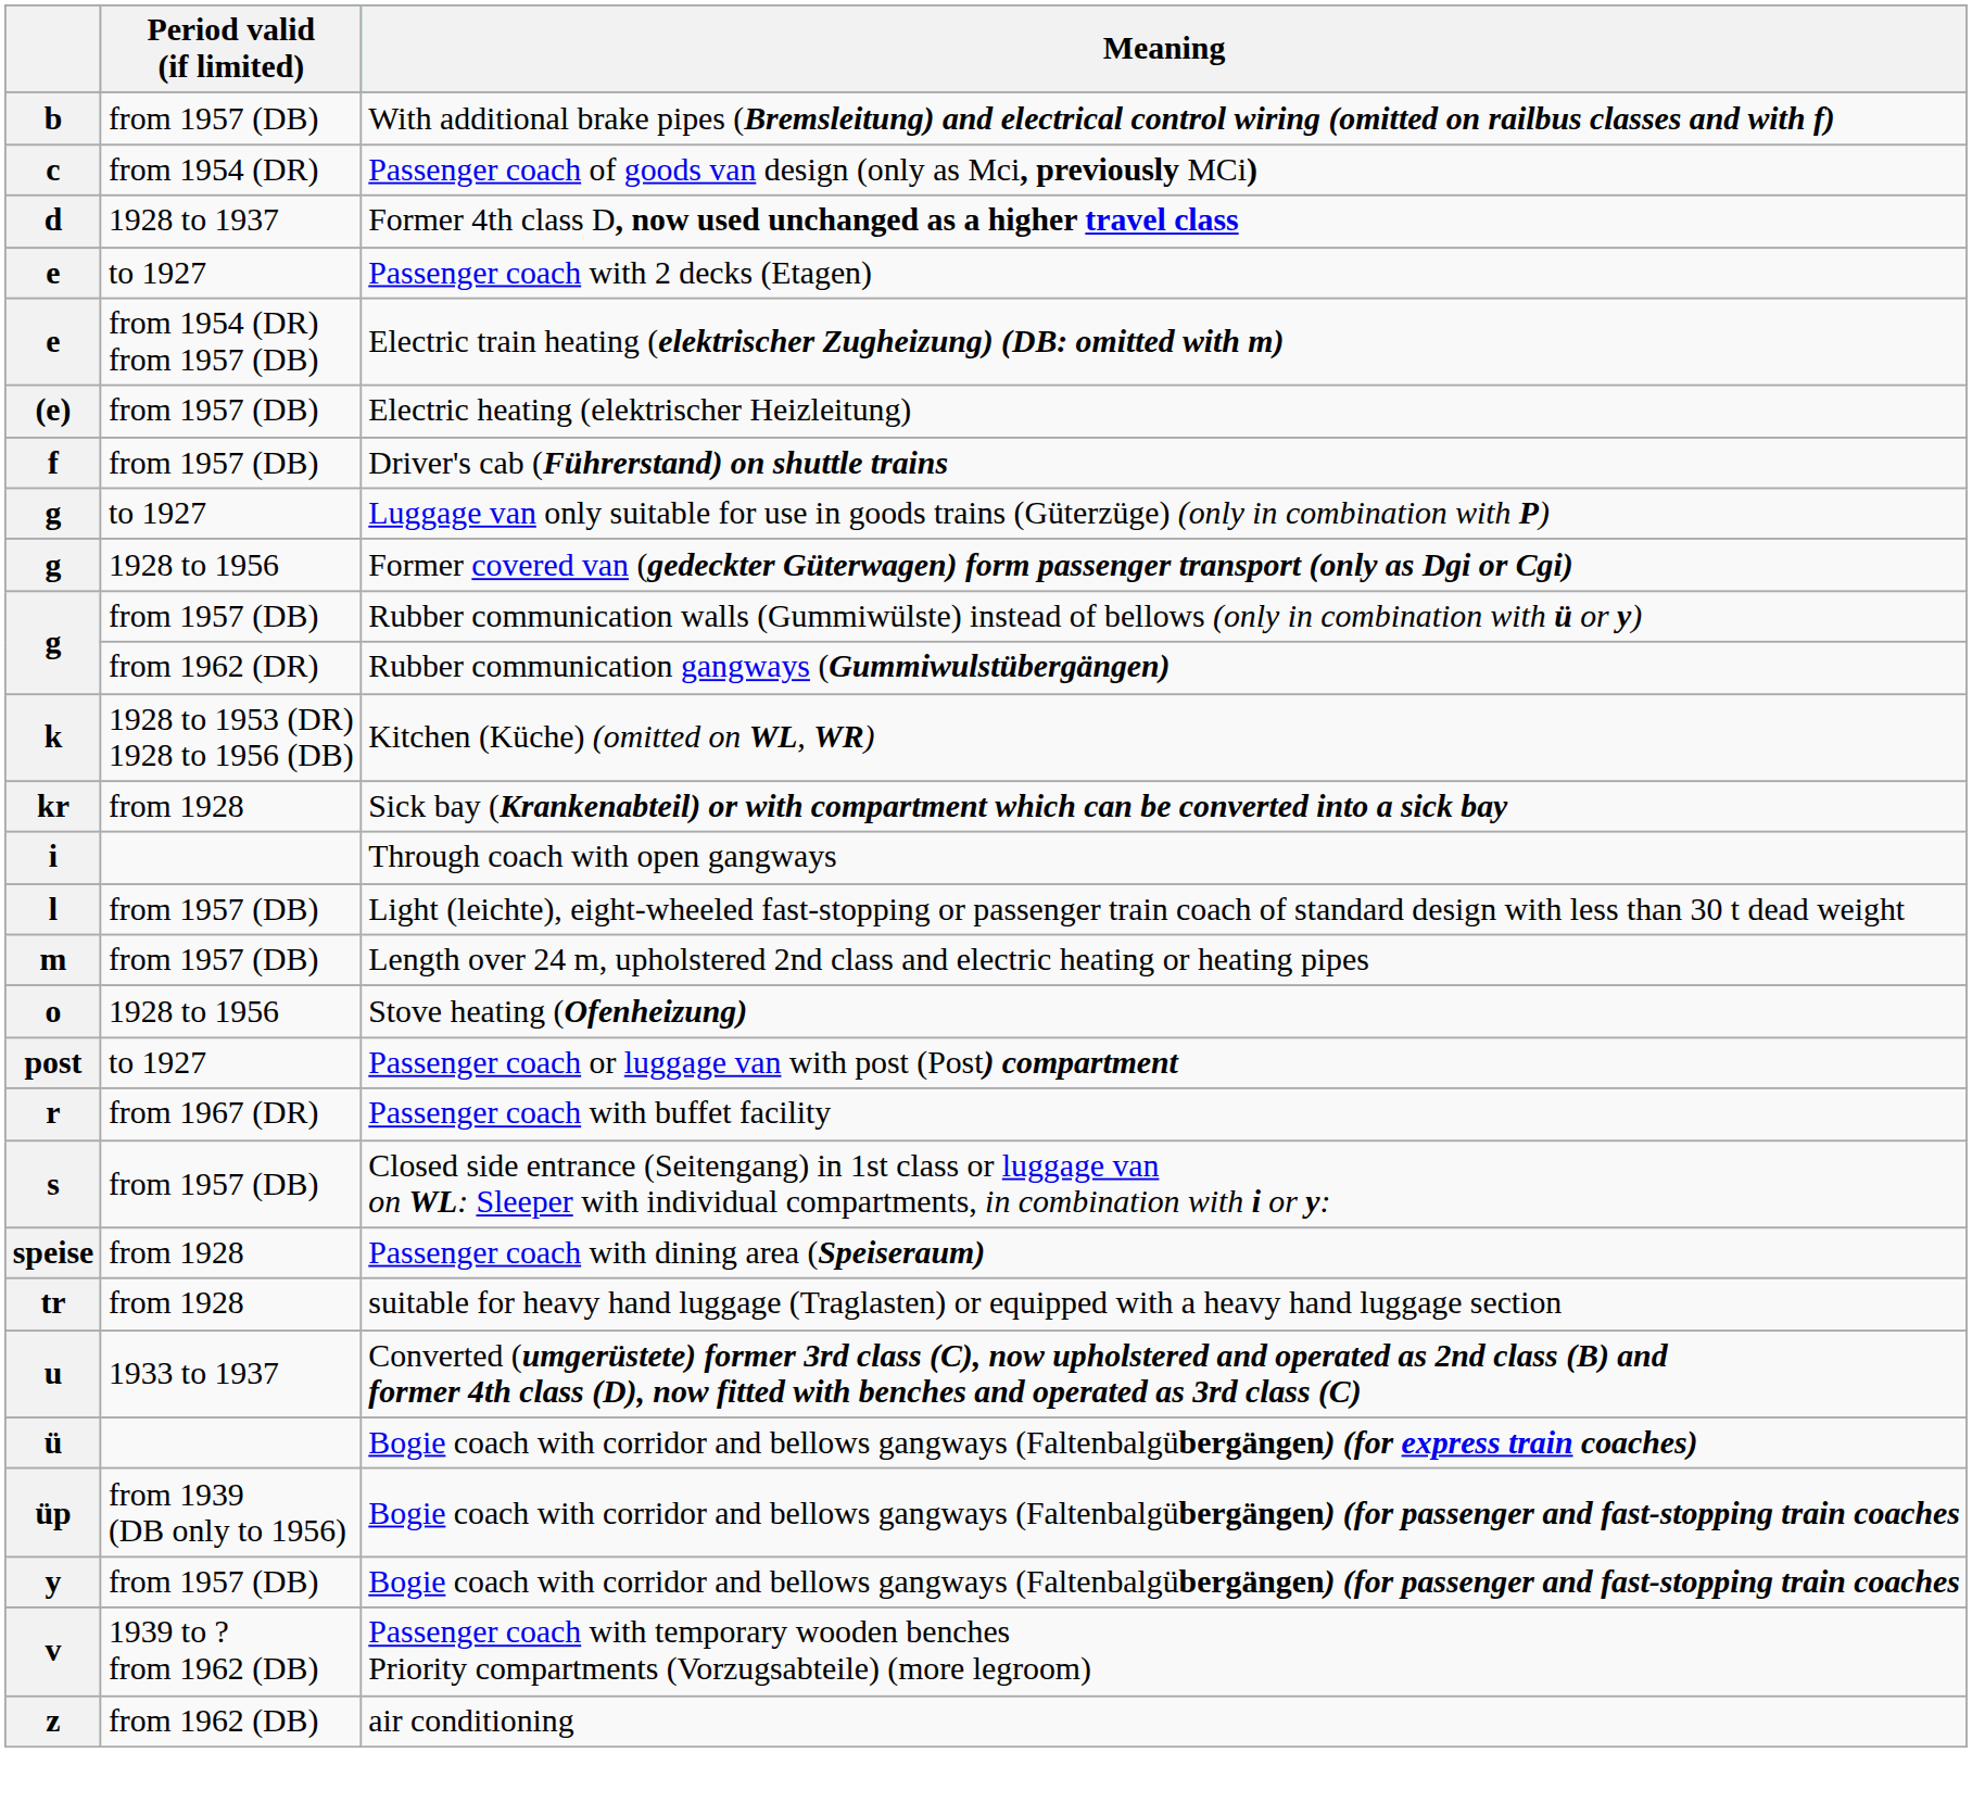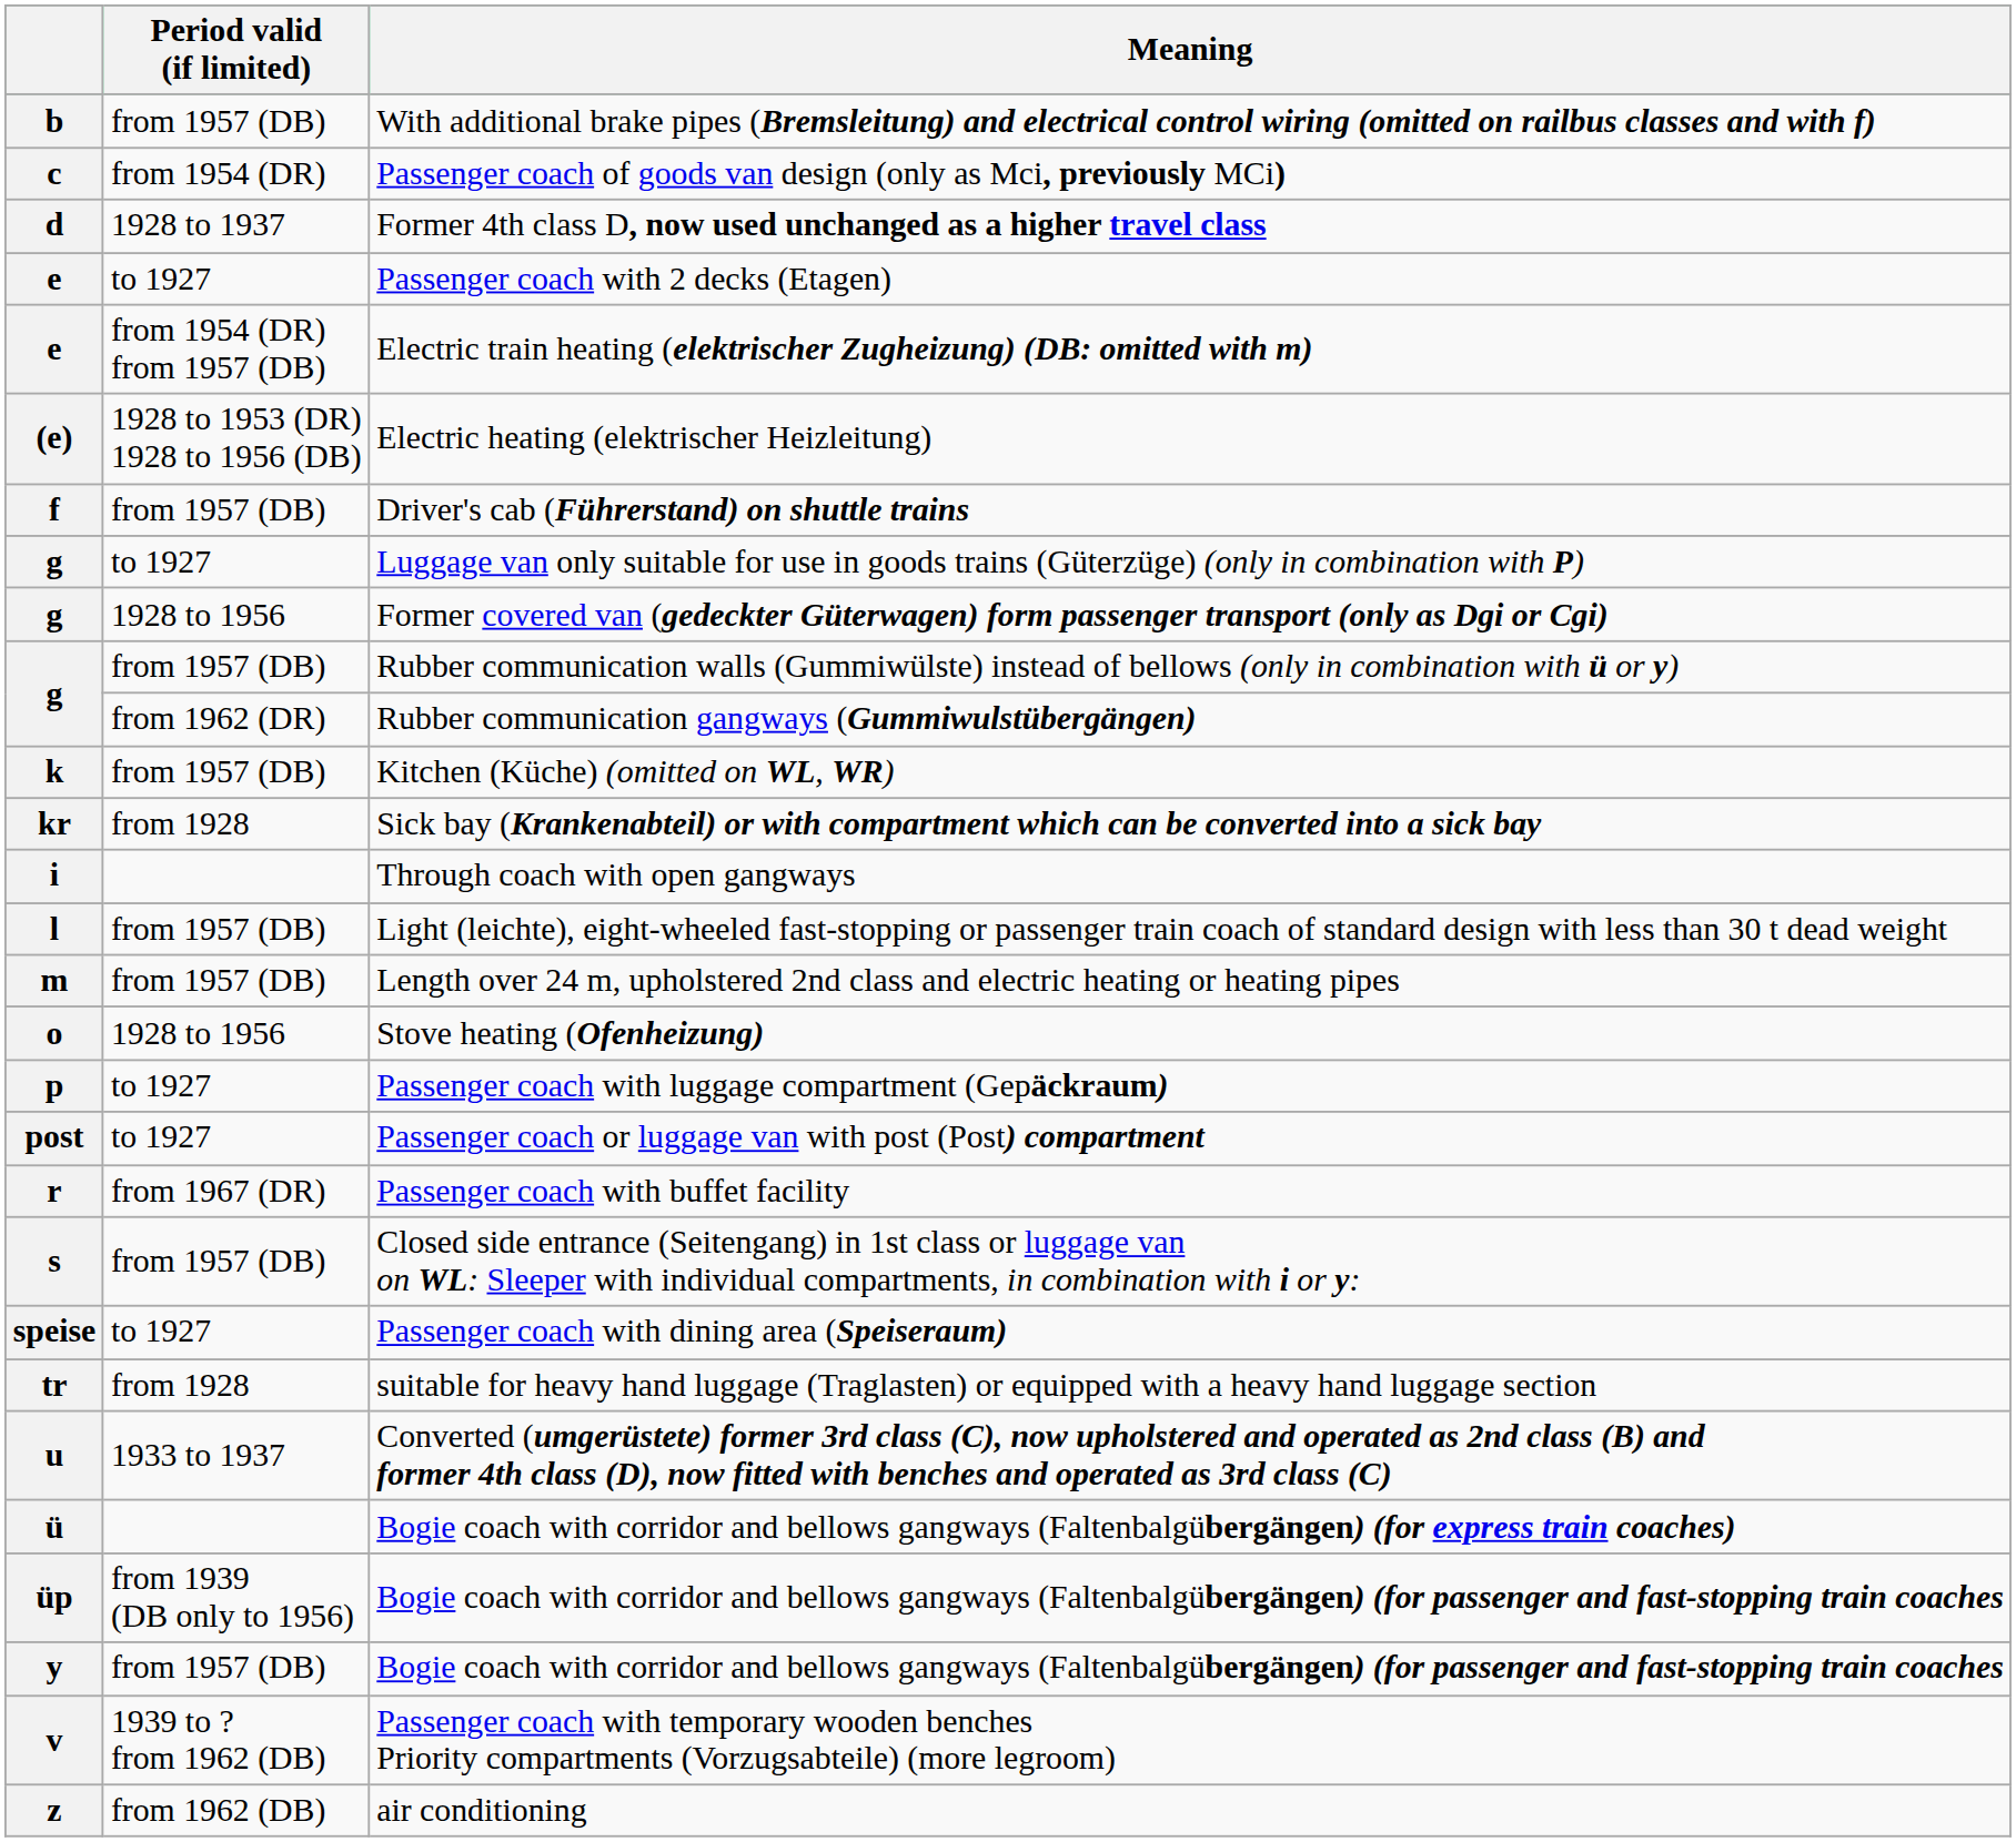Electric heating (elektrischer Heizleitung) | Period valid (if limited): from 1957 (DB) -> 1928 to 1953 (DR) 1928 to 1956 (DB)
Kitchen (Küche) (omitted on WL, WR) | Period valid (if limited): 1928 to 1953 (DR) 1928 to 1956 (DB) -> from 1957 (DB)
+ row: p | to 1927 | Passenger coach with luggage compartment (Gepäckraum)
Passenger coach with dining area (Speiseraum) | Period valid (if limited): from 1928 -> to 1927
